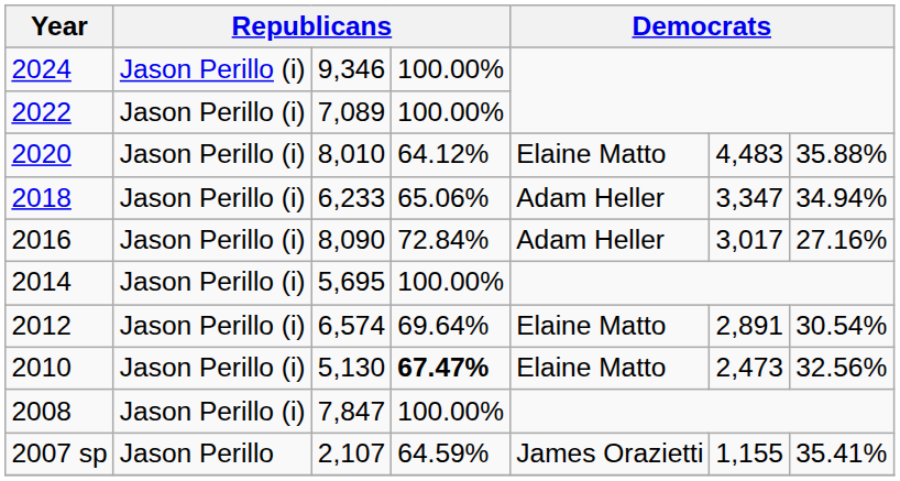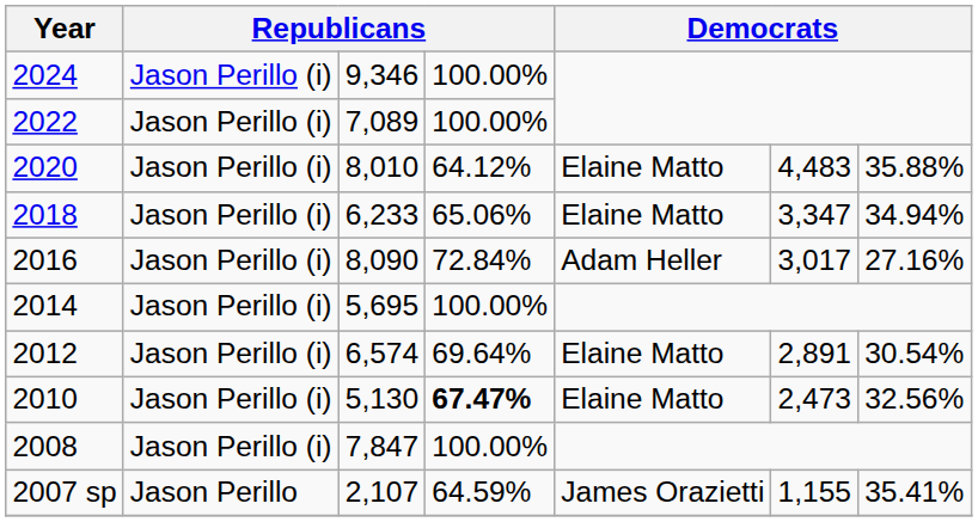2018 | column 5: Adam Heller -> Elaine Matto
